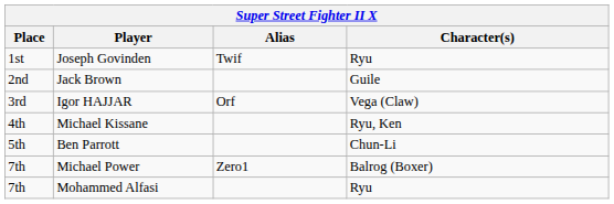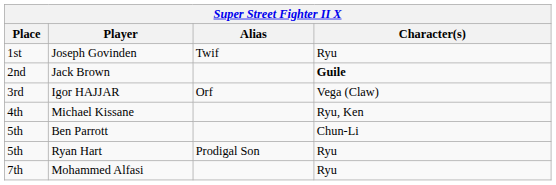Jack Brown | Character(s): normal -> bold
+ row: 5th | Ryan Hart | Prodigal Son | Ryu
- row: 7th | Michael Power | Zero1 | Balrog (Boxer)
